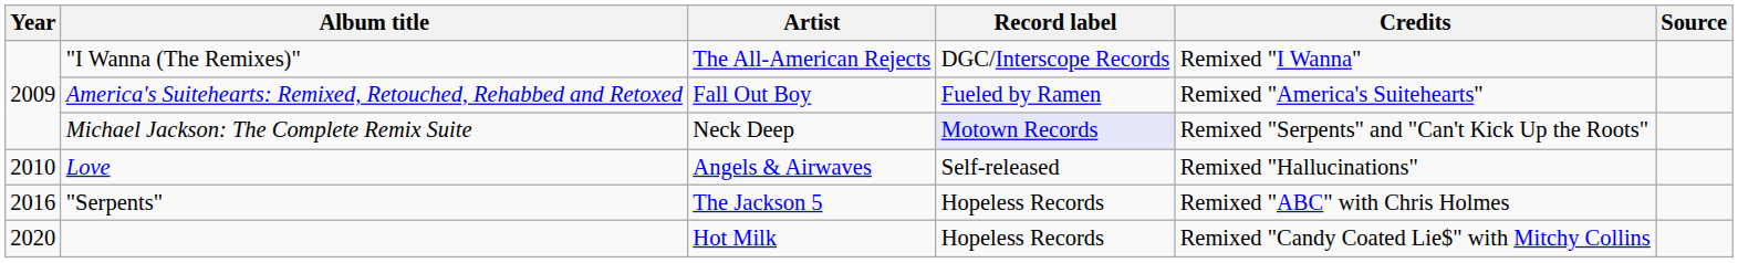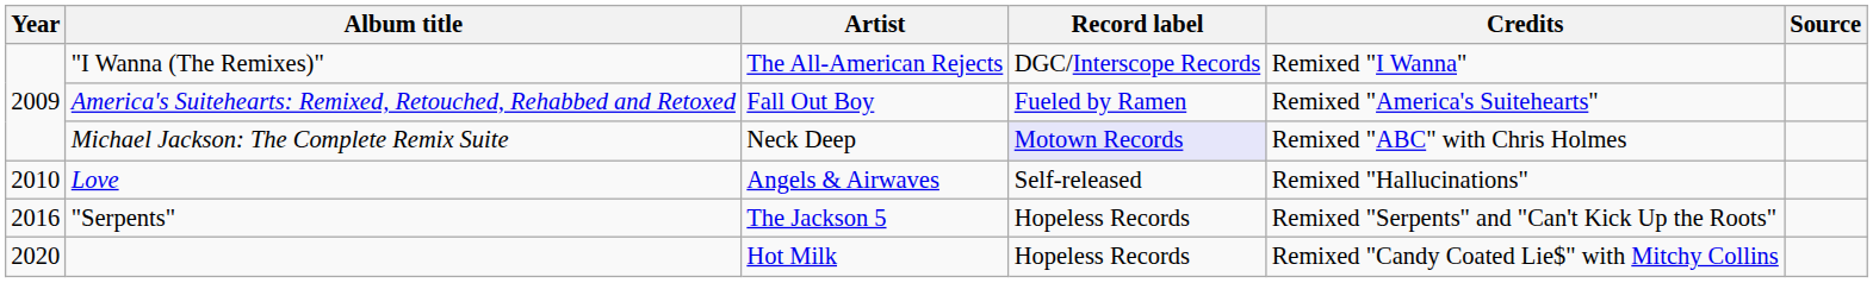Michael Jackson: The Complete Remix Suite | Credits: Remixed "Serpents" and "Can't Kick Up the Roots" -> Remixed "ABC" with Chris Holmes
"Serpents" | Credits: Remixed "ABC" with Chris Holmes -> Remixed "Serpents" and "Can't Kick Up the Roots"
